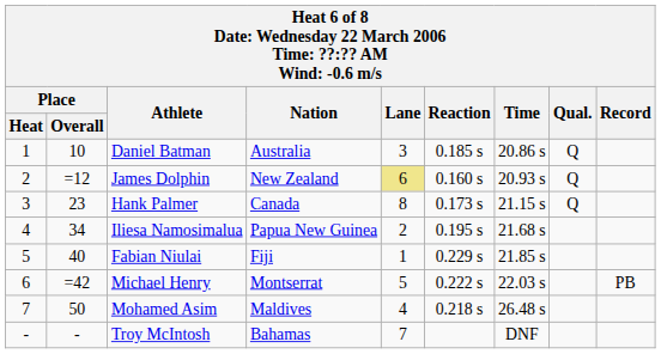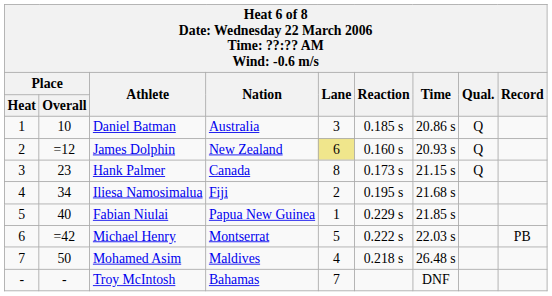Iliesa Namosimalua | Nation: Papua New Guinea -> Fiji
Fabian Niulai | Nation: Fiji -> Papua New Guinea
